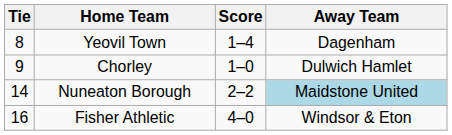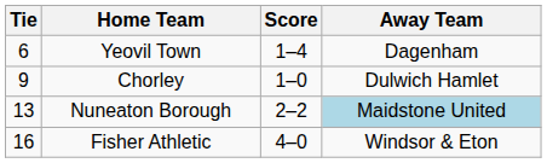Yeovil Town | Tie: 8 -> 6
Nuneaton Borough | Tie: 14 -> 13
